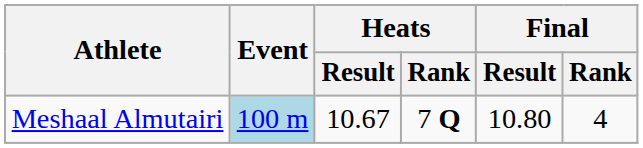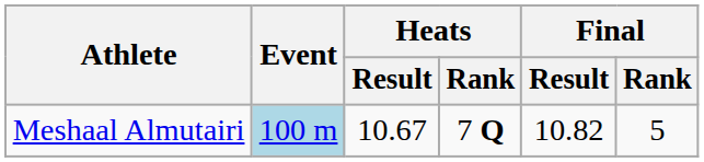Meshaal Almutairi | Final / Result: 10.80 -> 10.82
Meshaal Almutairi | Final / Rank: 4 -> 5
